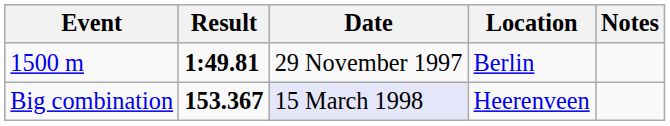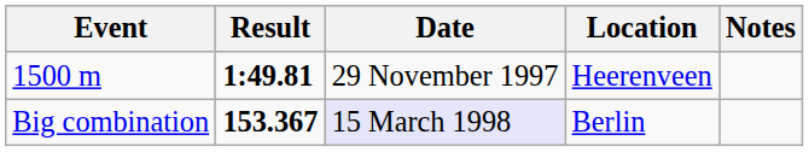1500 m | Location: Berlin -> Heerenveen
Big combination | Location: Heerenveen -> Berlin
